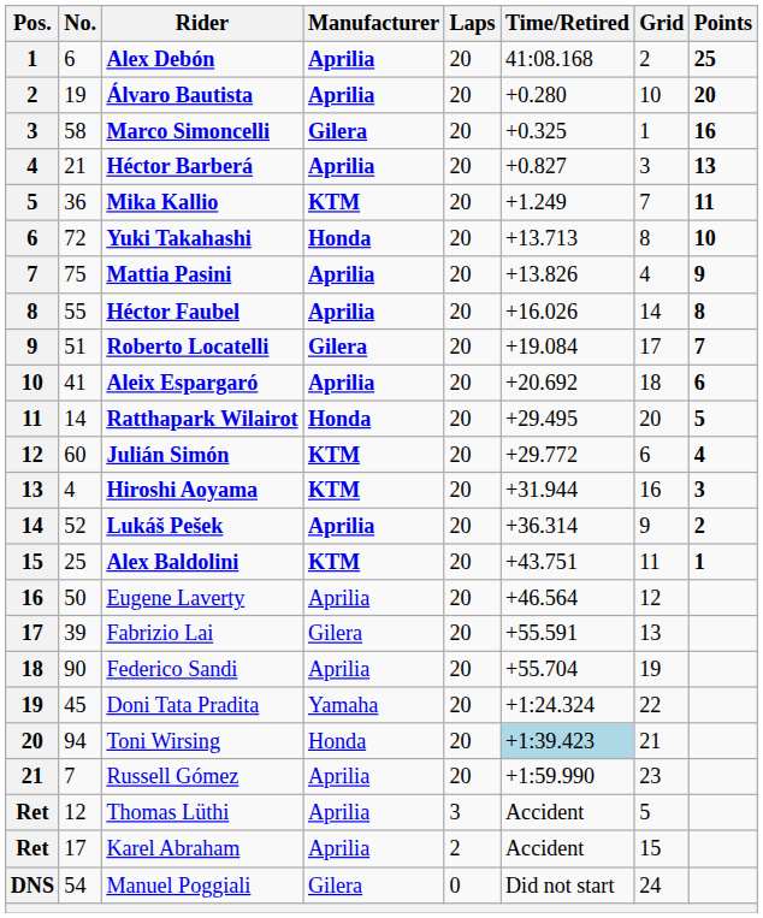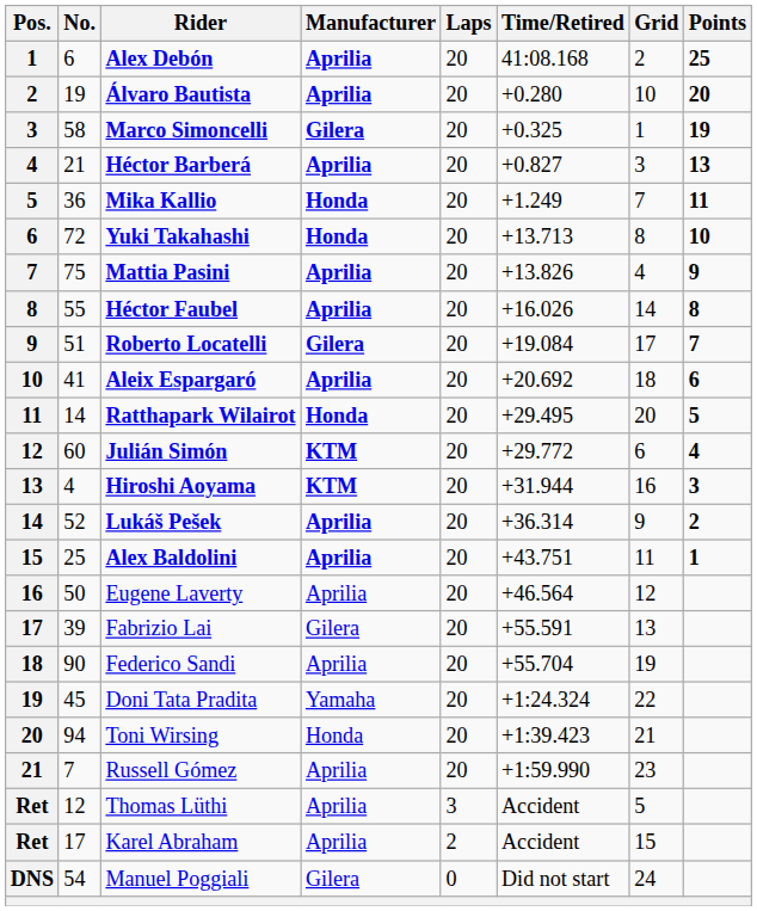Marco Simoncelli | Points: 16 -> 19
Mika Kallio | Manufacturer: KTM -> Honda
Alex Baldolini | Manufacturer: KTM -> Aprilia
Toni Wirsing | Time/Retired: lightblue background -> no background
